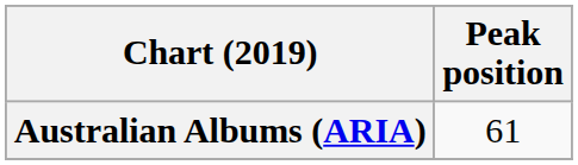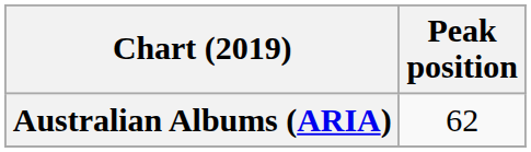Australian Albums (ARIA) | Peak position: 61 -> 62
